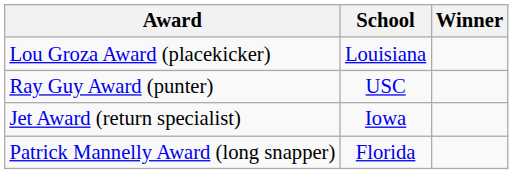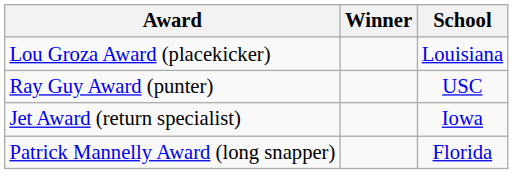columns swapped: Winner <-> School
